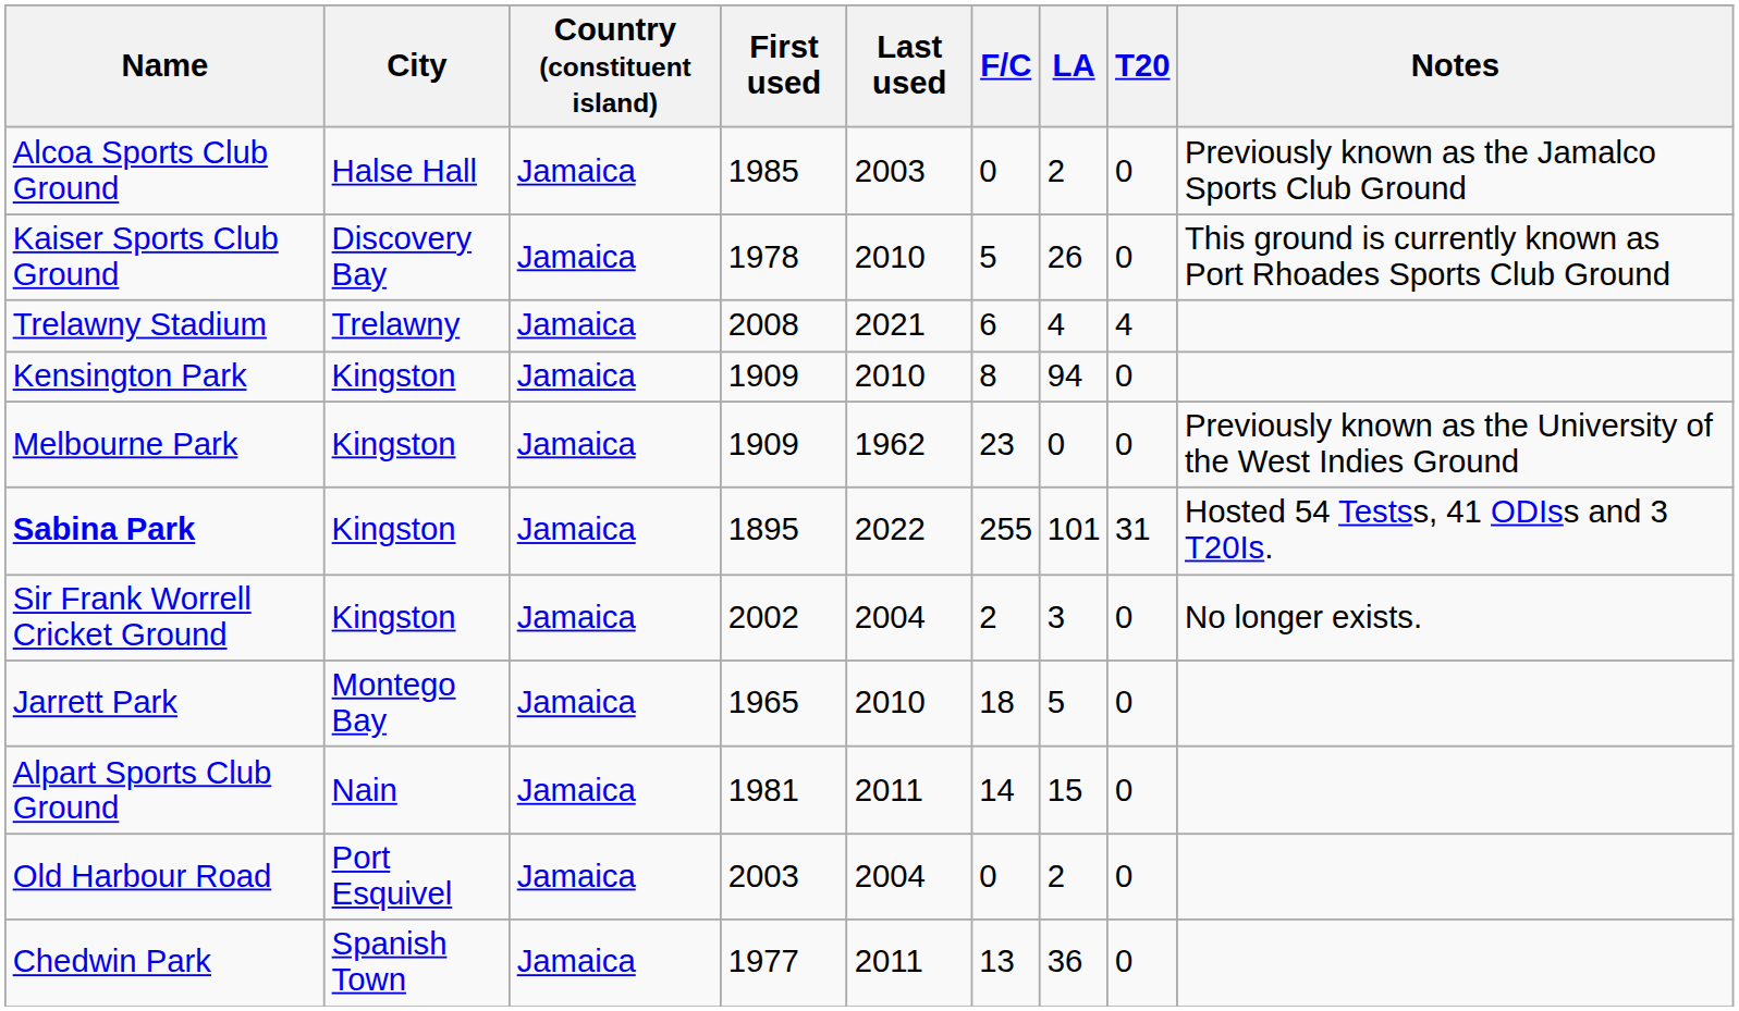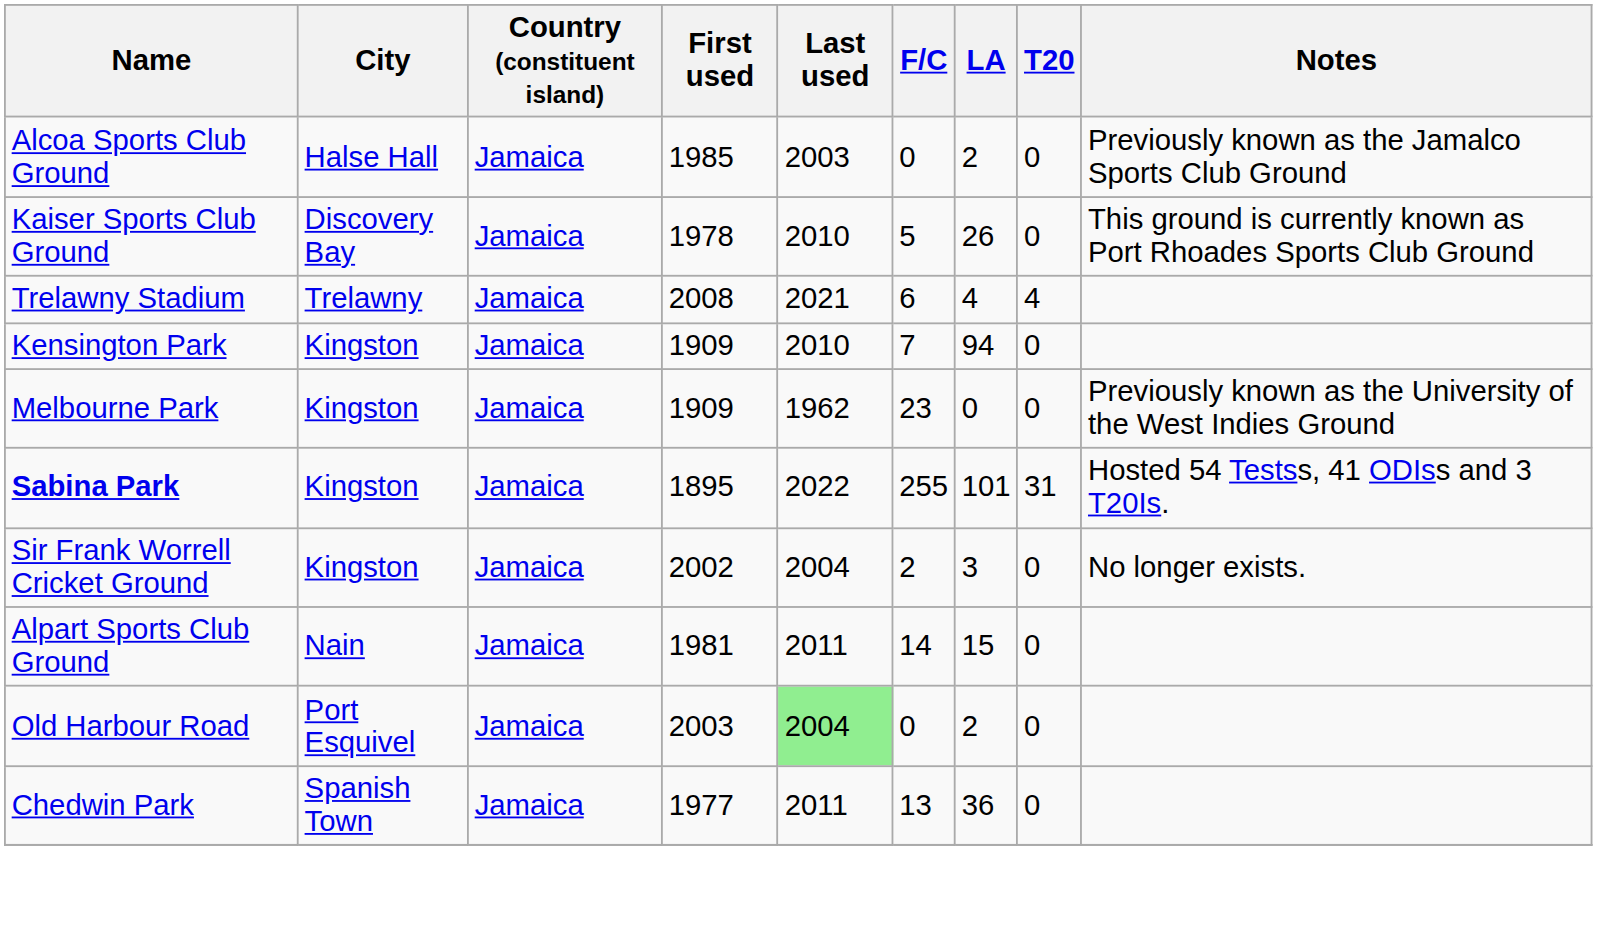Kensington Park | F/C: 8 -> 7
- row: Jarrett Park | Montego Bay | Jamaica | 1965 | 2010 | 18 | 5 | 0
Old Harbour Road | Last used: no background -> lightgreen background
